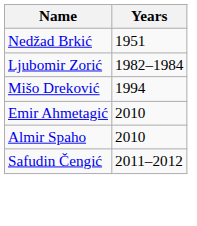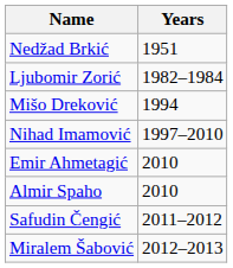+ row: Nihad Imamović | 1997–2010
+ row: Miralem Šabović | 2012–2013
